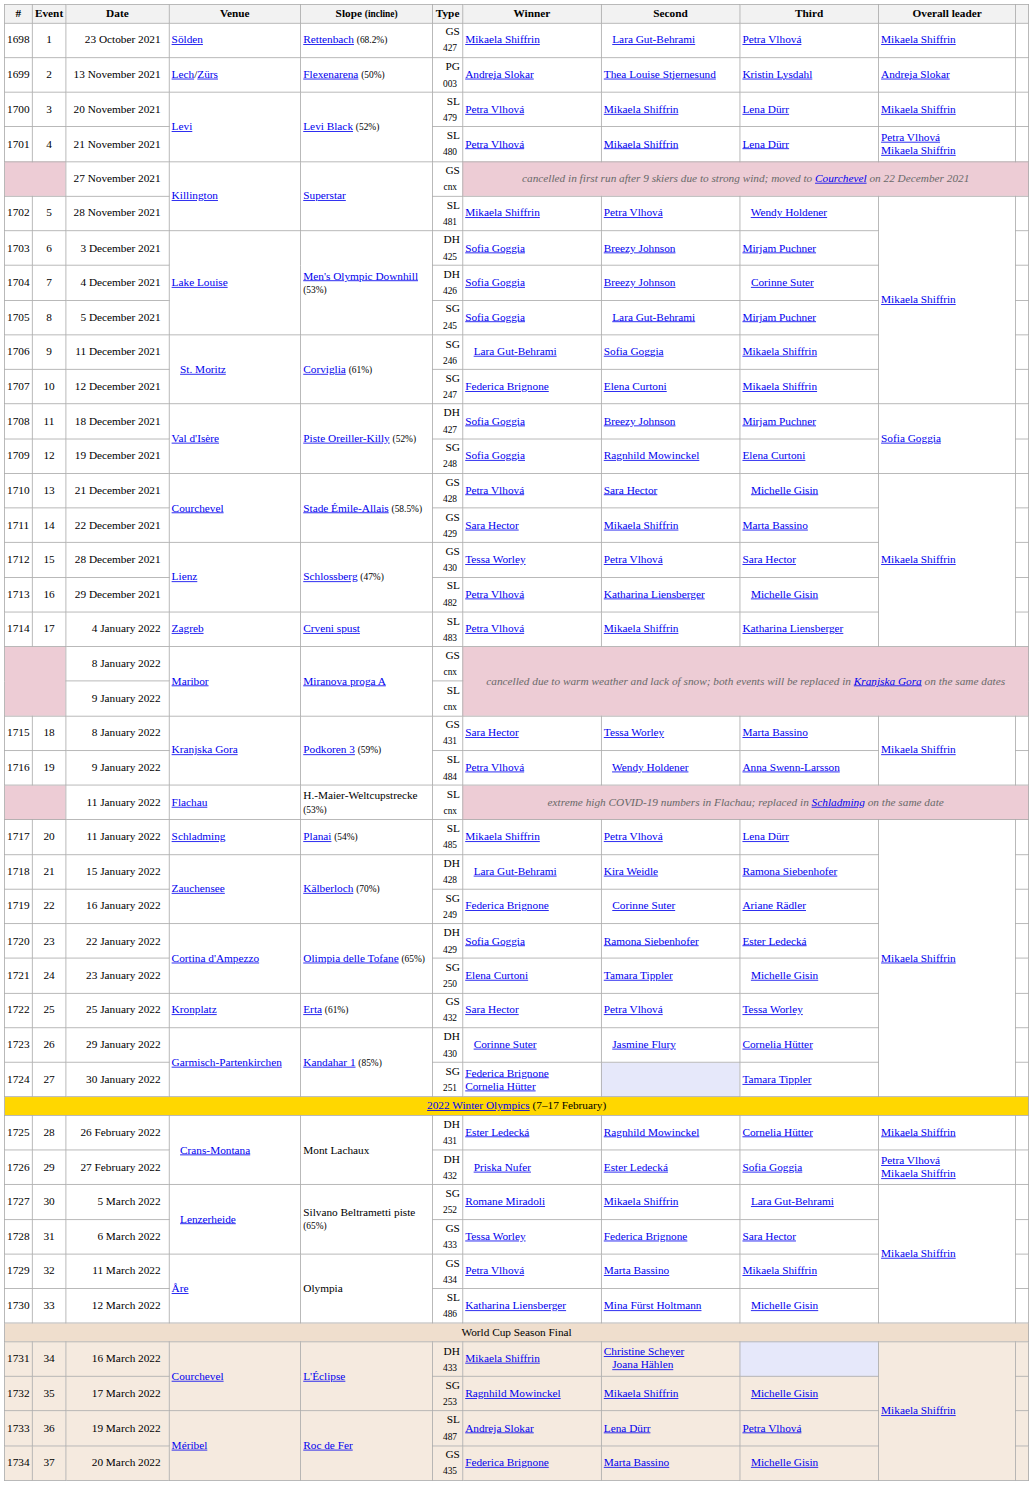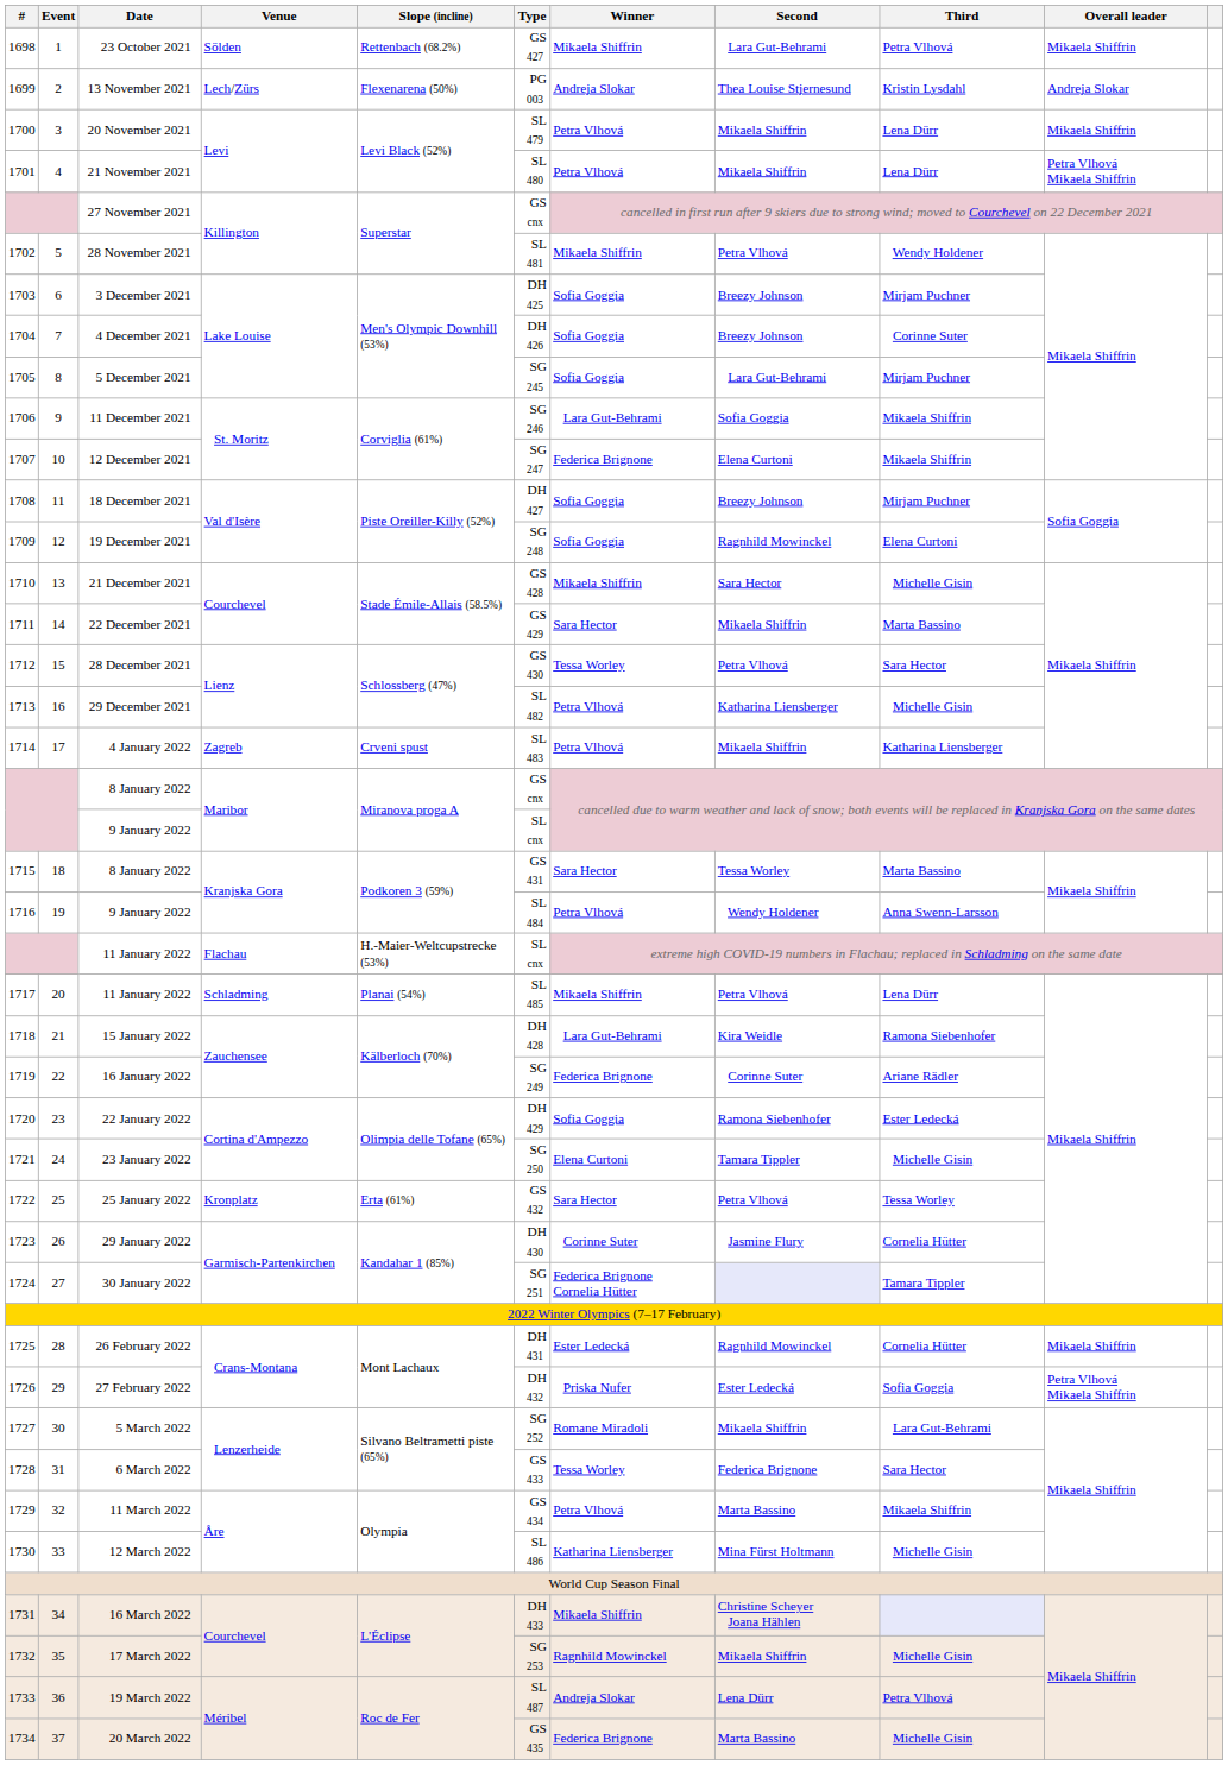21 December 2021 | Winner: Petra Vlhová -> Mikaela Shiffrin
